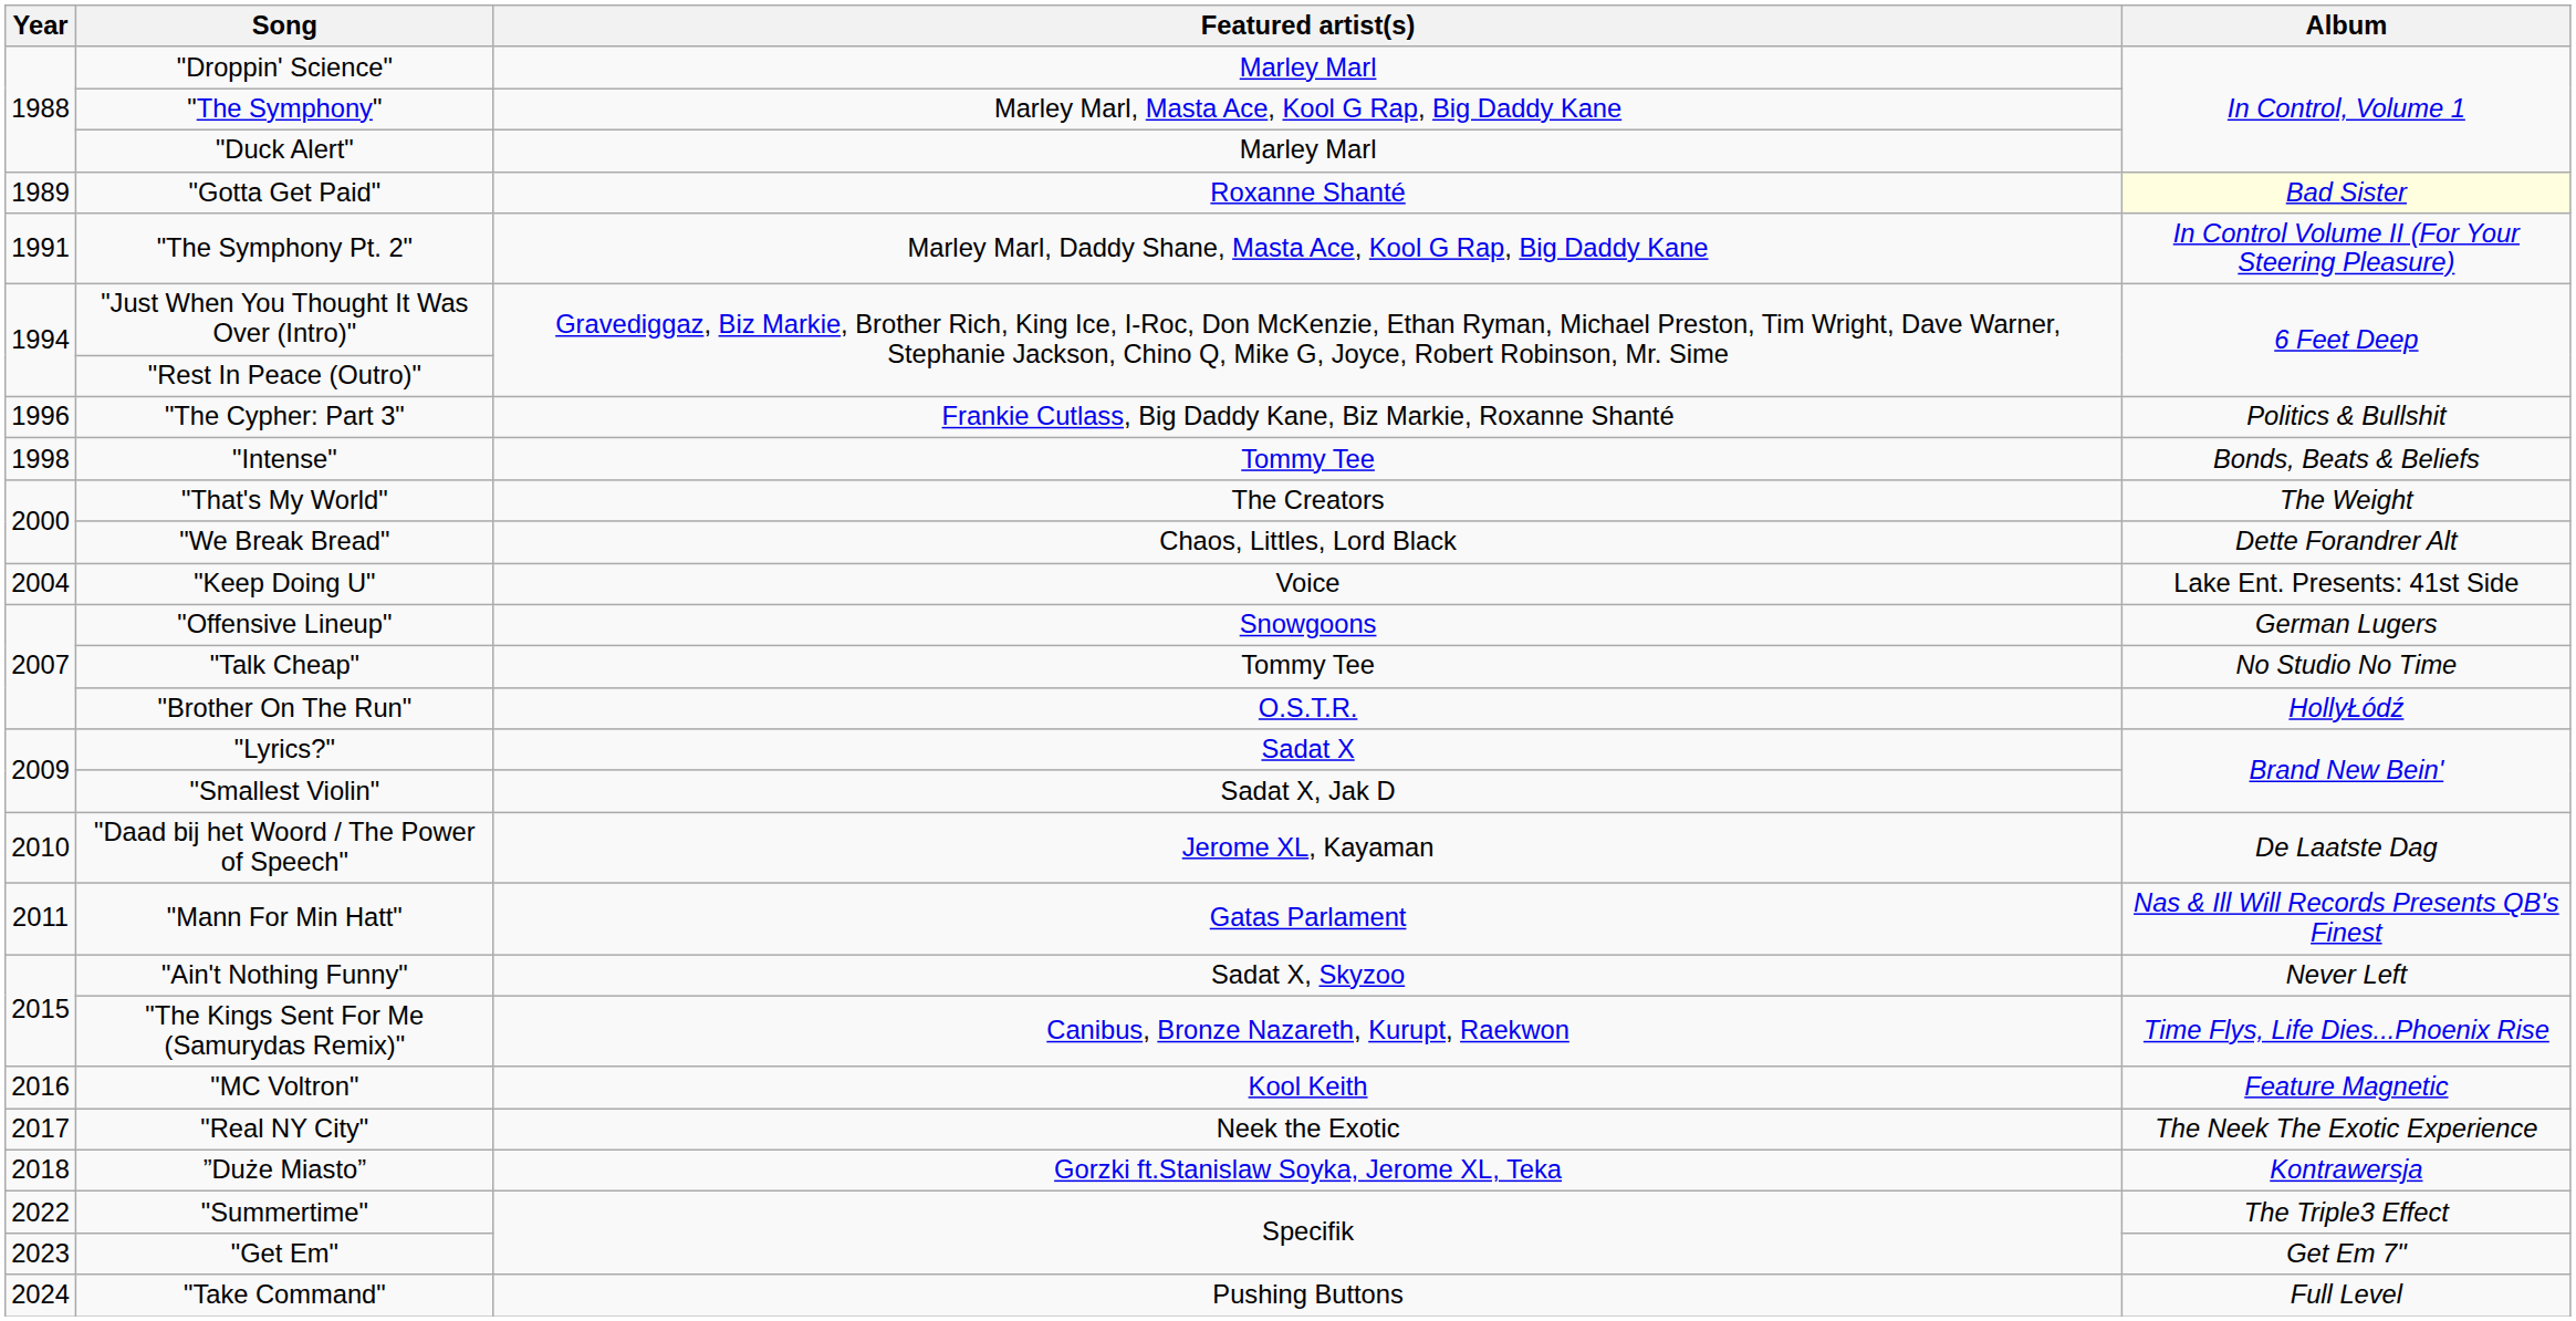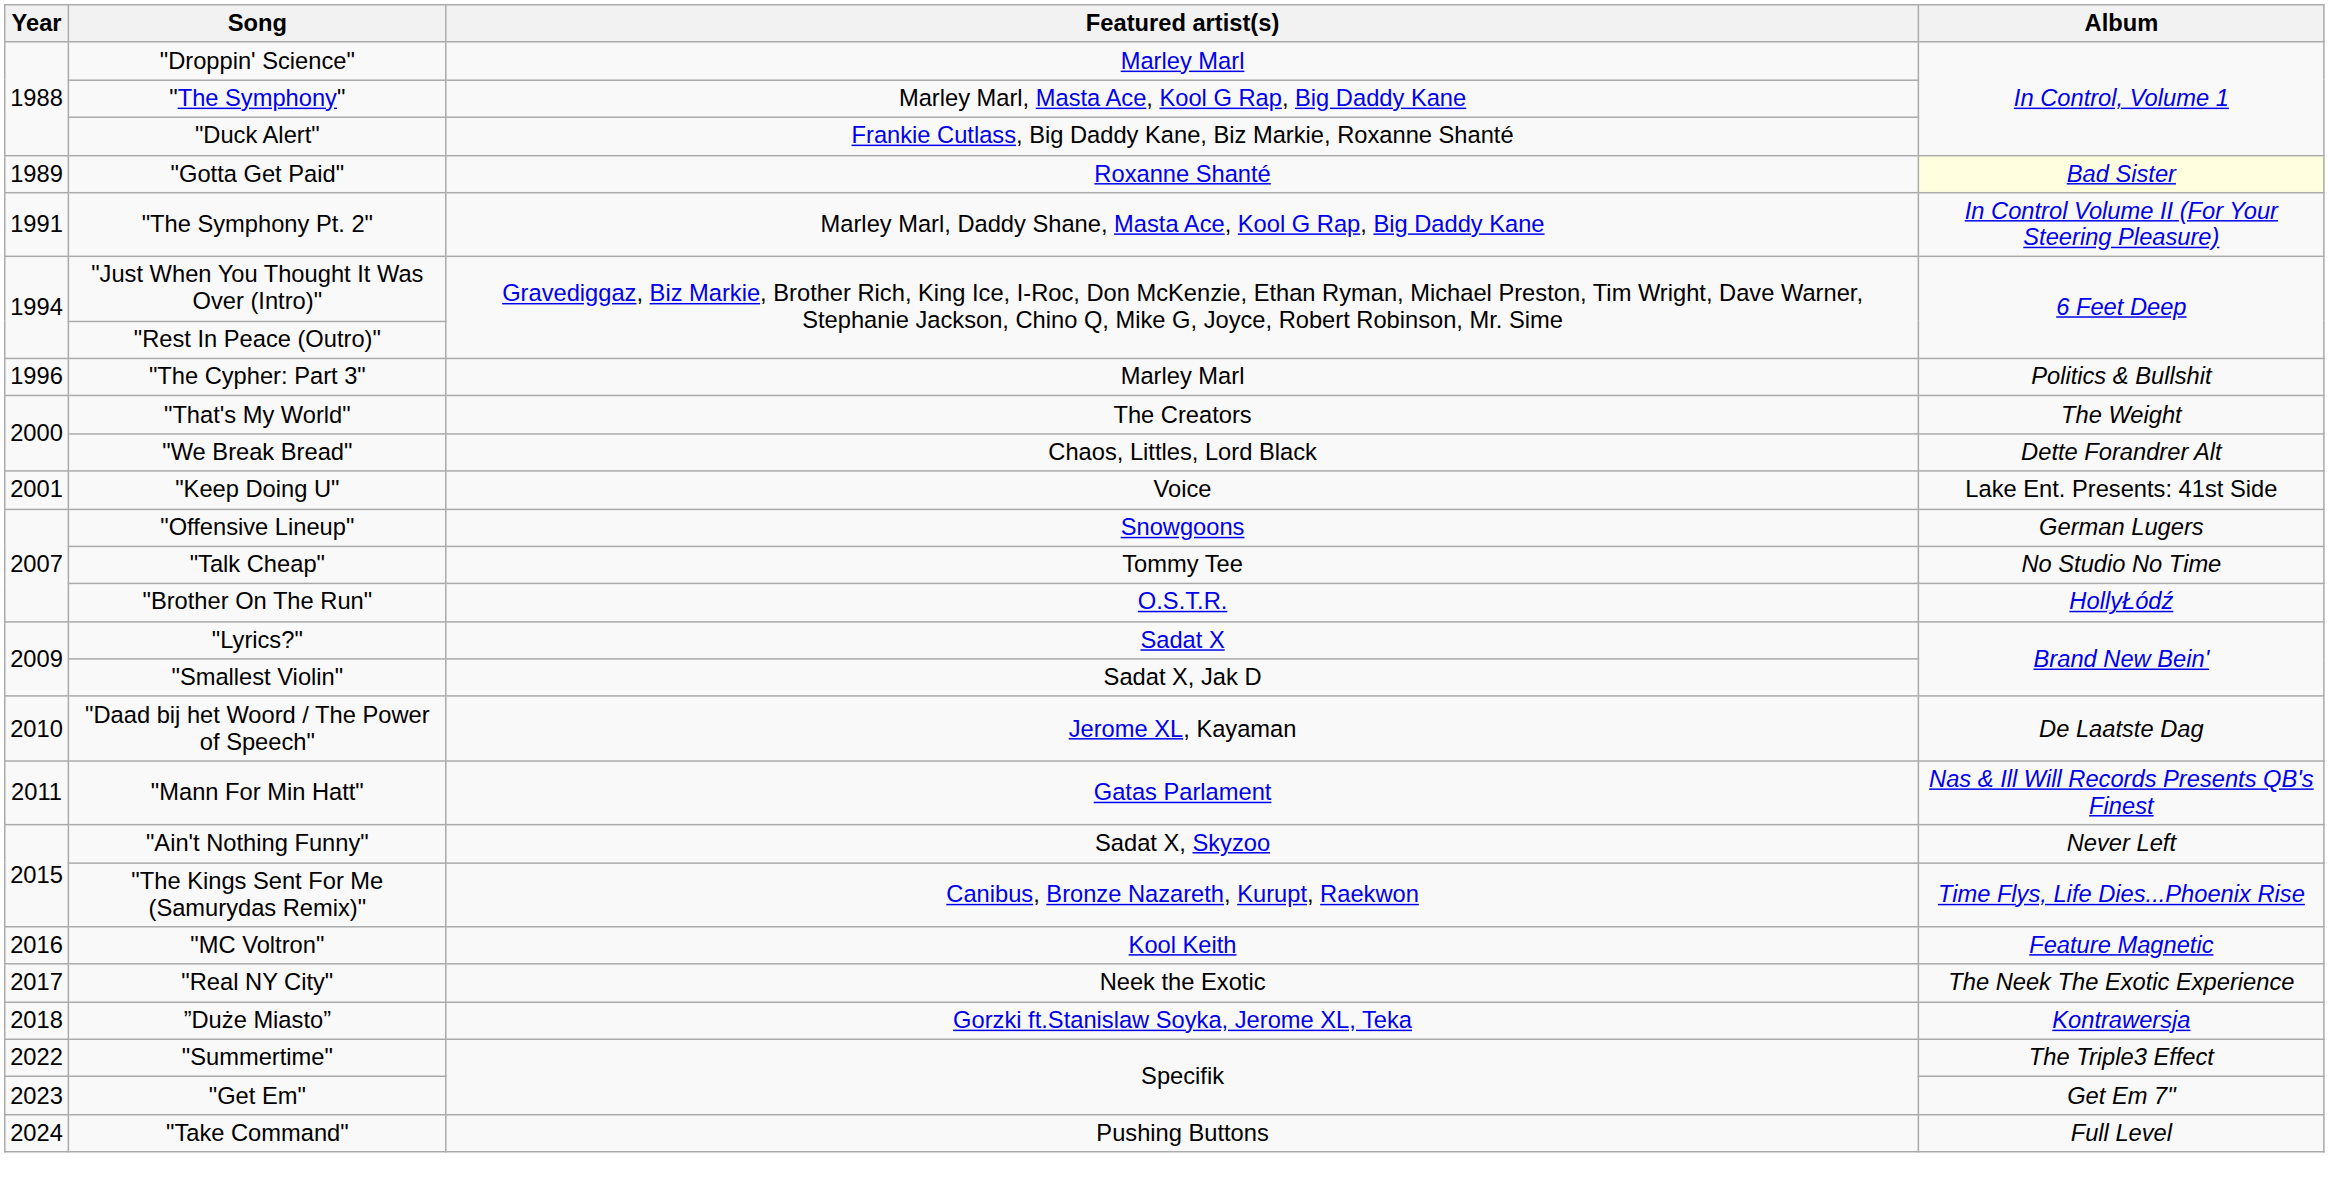"Duck Alert" | Featured artist(s): Marley Marl -> Frankie Cutlass, Big Daddy Kane, Biz Markie, Roxanne Shanté
"The Cypher: Part 3" | Featured artist(s): Frankie Cutlass, Big Daddy Kane, Biz Markie, Roxanne Shanté -> Marley Marl
- row: 1998 | "Intense" | Tommy Tee | Bonds, Beats & Beliefs
"Keep Doing U" | Year: 2004 -> 2001
